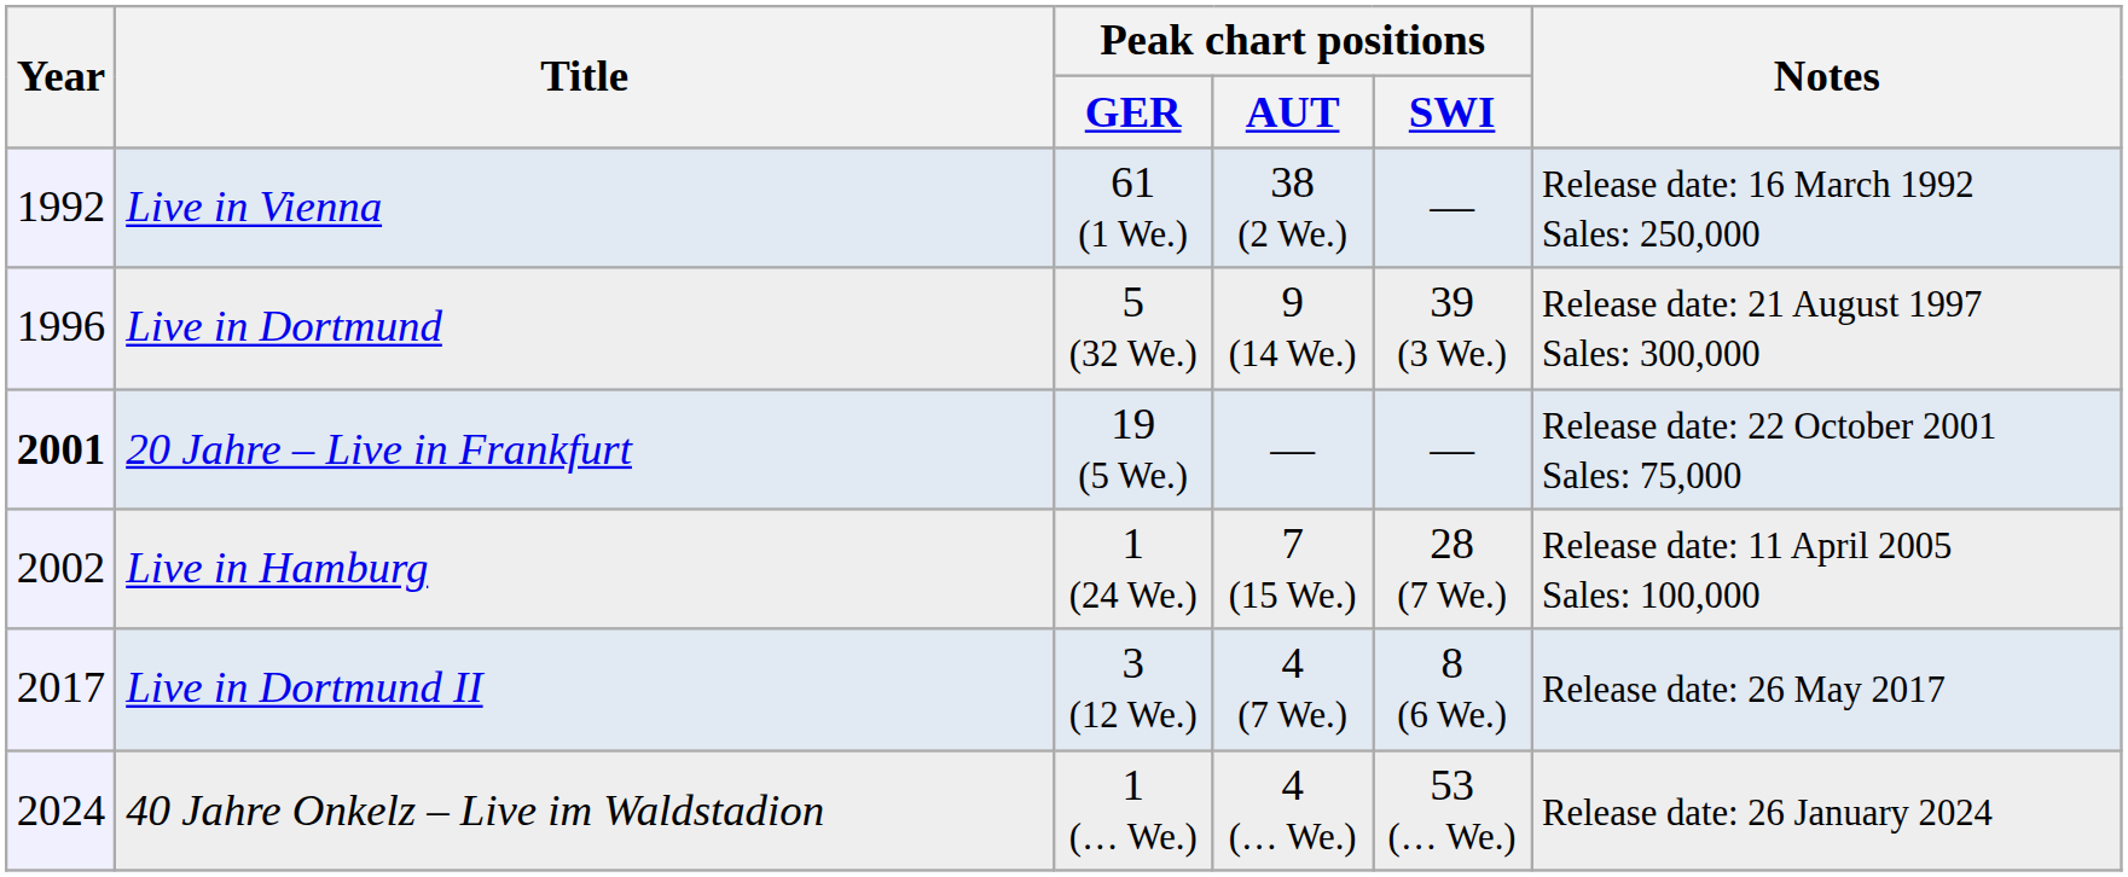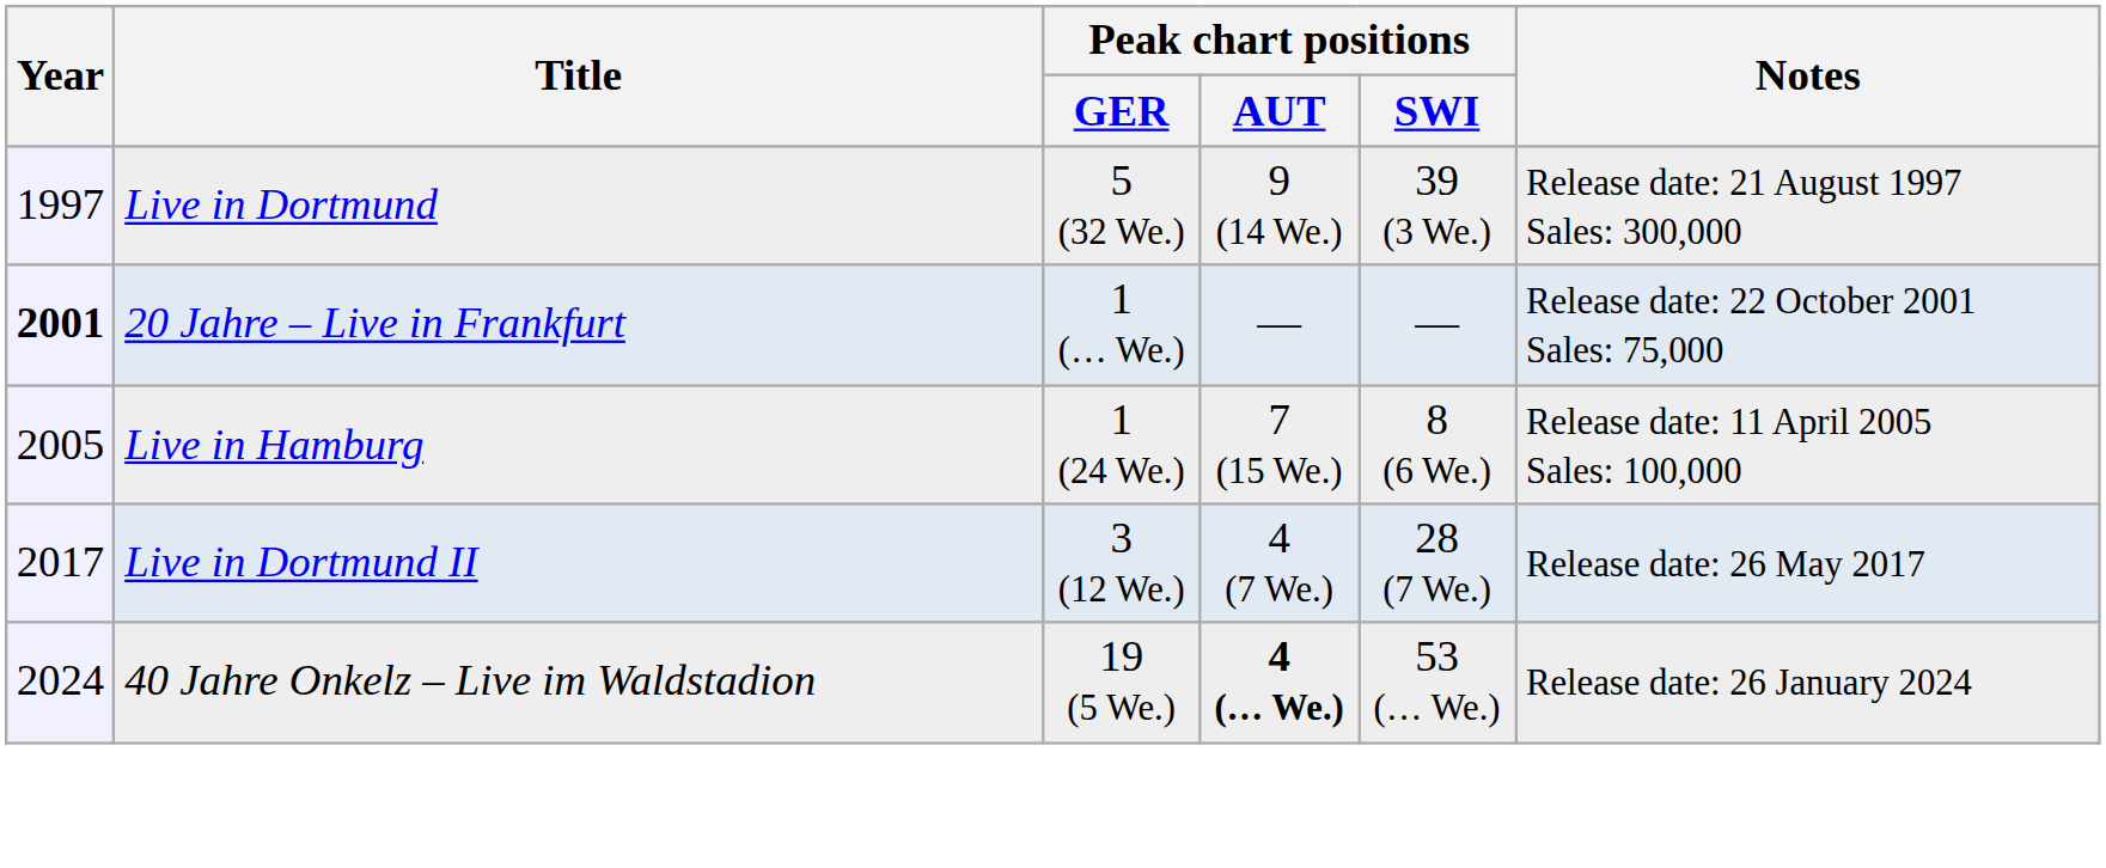- row: 1992 | Live in Vienna | 61 (1 We.) | 38 (2 We.) | — | Release date: 16 March 1992 Sales: 250,000
Live in Dortmund | Year: 1996 -> 1997
20 Jahre – Live in Frankfurt | Peak chart positions / GER: 19 (5 We.) -> 1 (… We.)
Live in Hamburg | Year: 2002 -> 2005
Live in Hamburg | Peak chart positions / SWI: 28 (7 We.) -> 8 (6 We.)
Live in Dortmund II | Peak chart positions / SWI: 8 (6 We.) -> 28 (7 We.)
40 Jahre Onkelz – Live im Waldstadion | Peak chart positions / GER: 1 (… We.) -> 19 (5 We.)
40 Jahre Onkelz – Live im Waldstadion | Peak chart positions / AUT: normal -> bold
